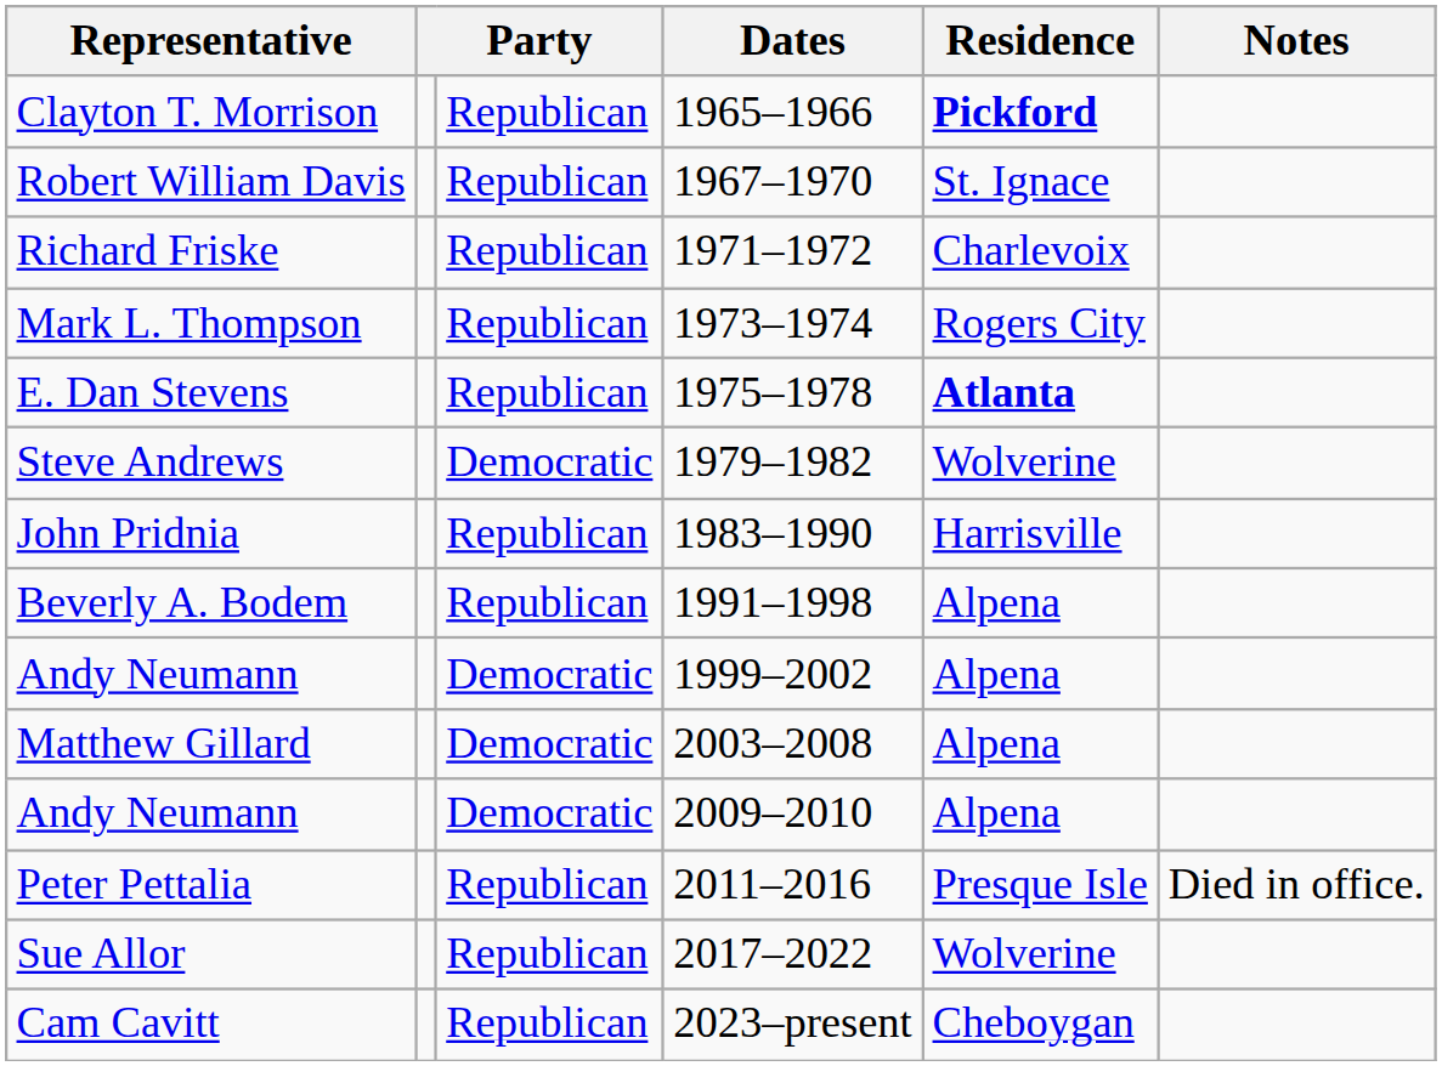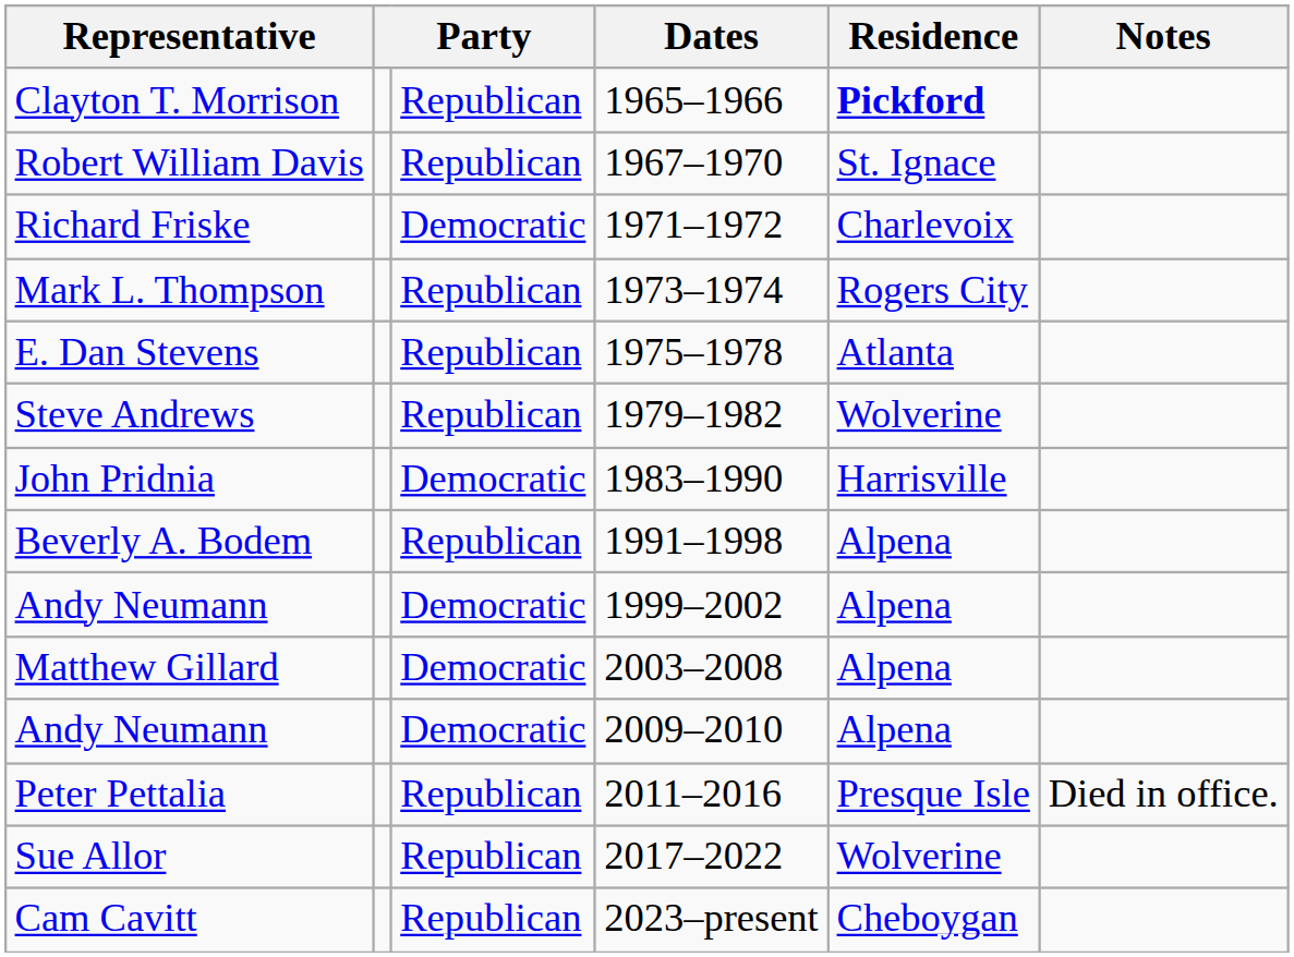Richard Friske | column 3: Republican -> Democratic
E. Dan Stevens | Residence: bold -> normal
Steve Andrews | column 3: Democratic -> Republican
John Pridnia | column 3: Republican -> Democratic
